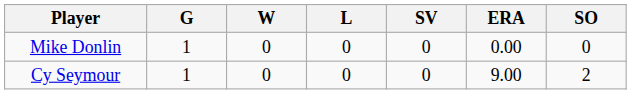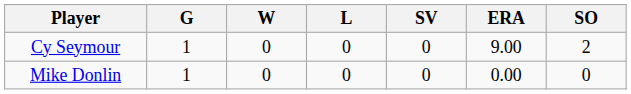rows swapped: Cy Seymour <-> Mike Donlin
